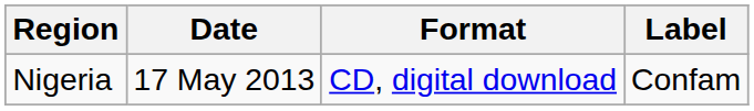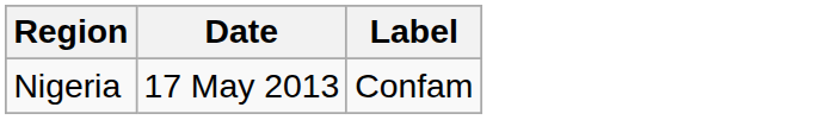- column: Format | CD, digital download
